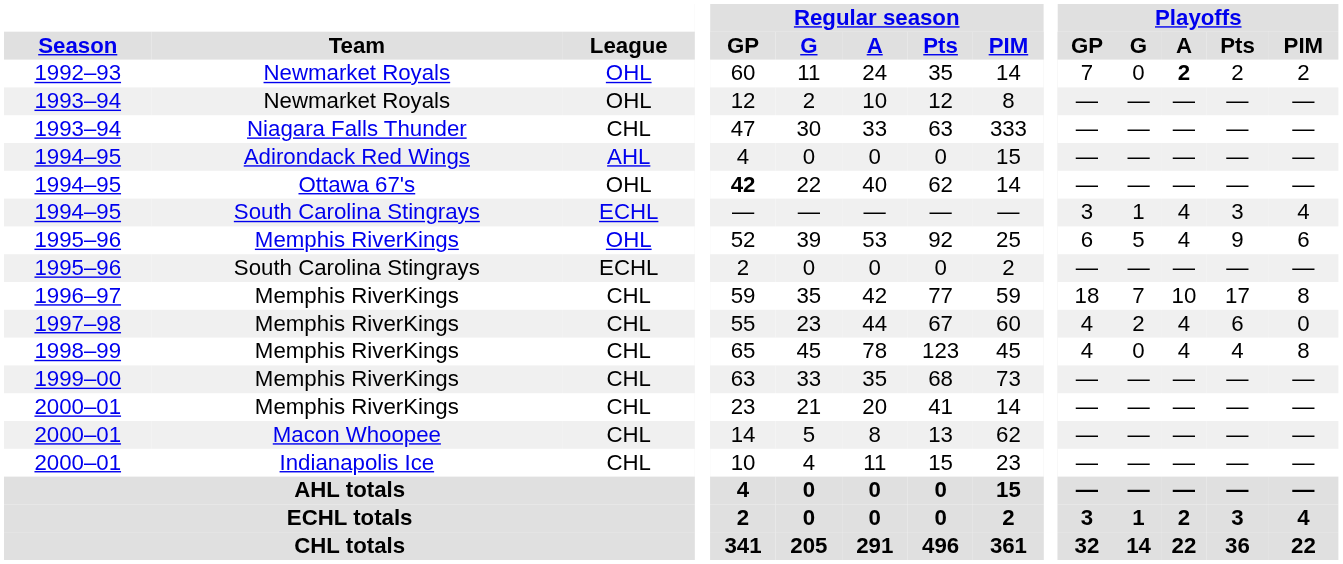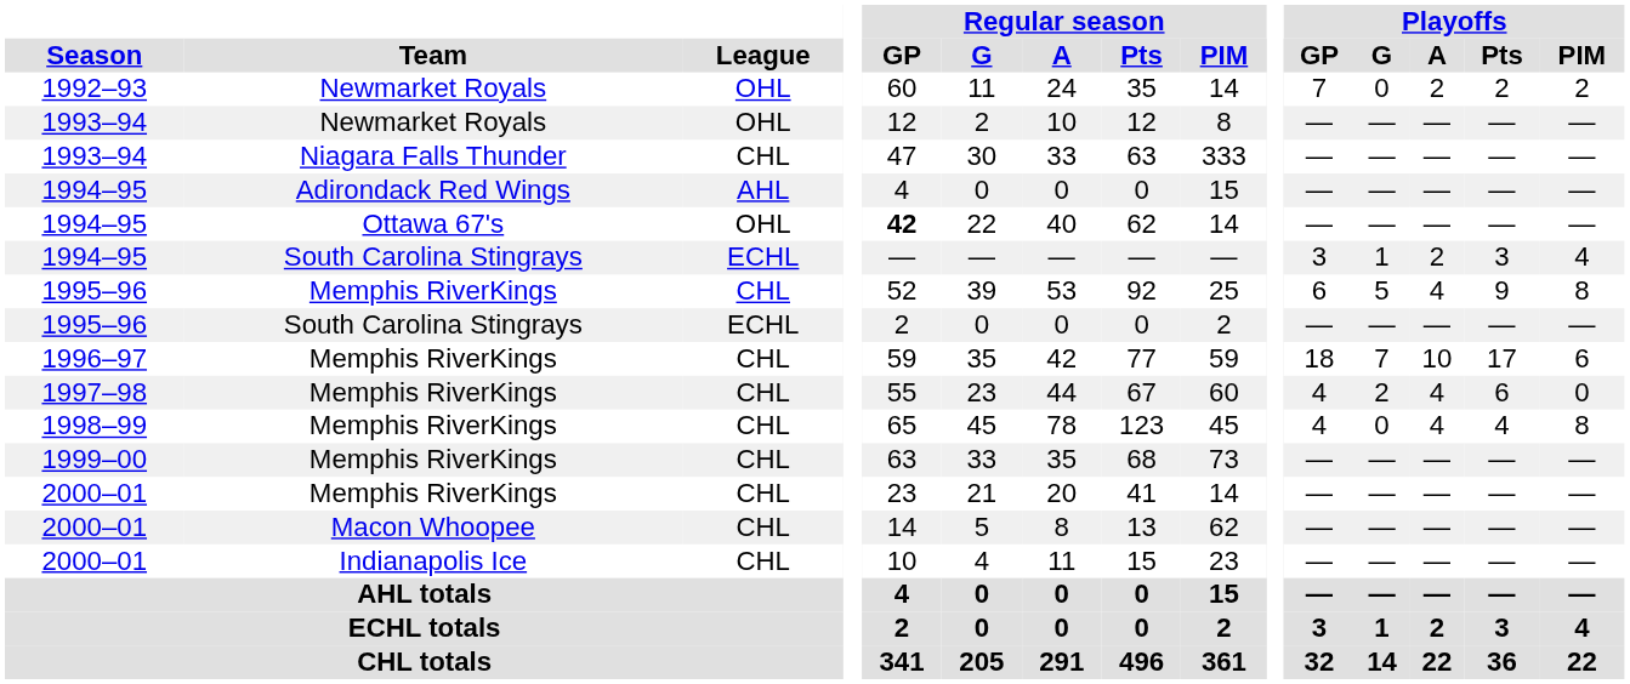1992–93 | Playoffs / A: bold -> normal
1994–95 / South Carolina Stingrays | Playoffs / A: 4 -> 2
1995–96 / Memphis RiverKings | League: OHL -> CHL
1995–96 / Memphis RiverKings | Playoffs / PIM: 6 -> 8
1996–97 | Playoffs / PIM: 8 -> 6
